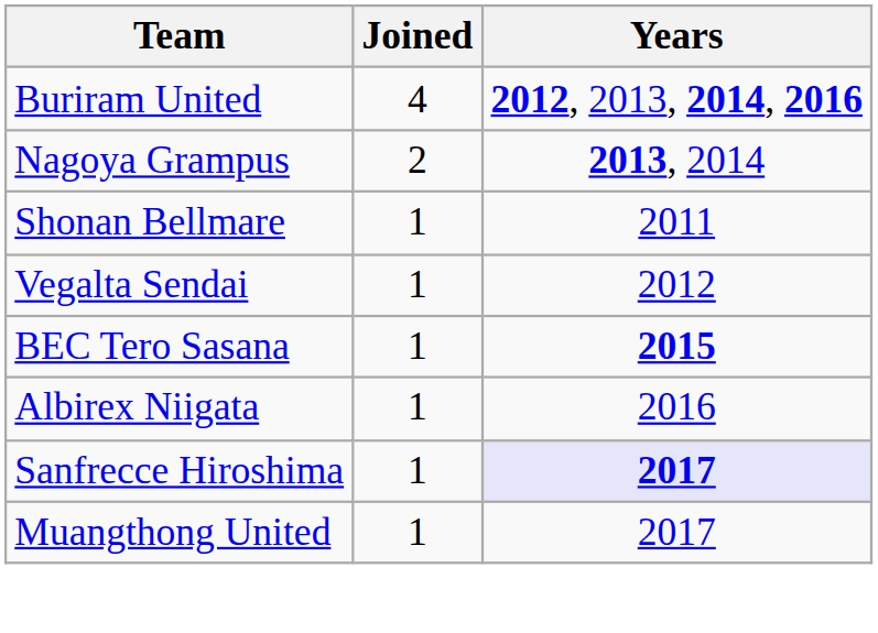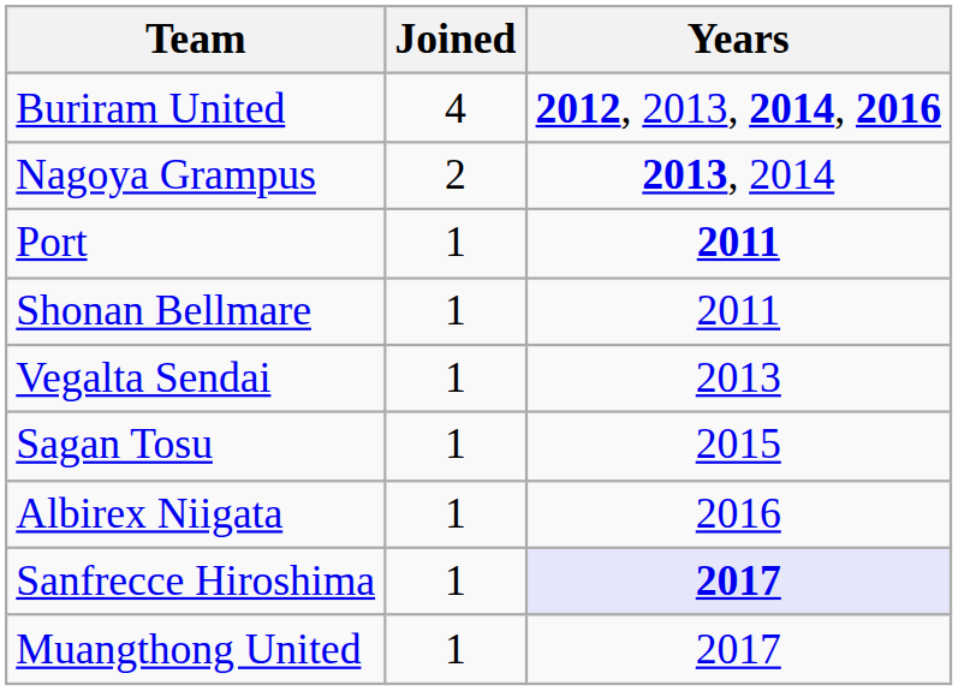+ row: Port | 1 | 2011
Vegalta Sendai | Years: 2012 -> 2013
- row: BEC Tero Sasana | 1 | 2015
+ row: Sagan Tosu | 1 | 2015
